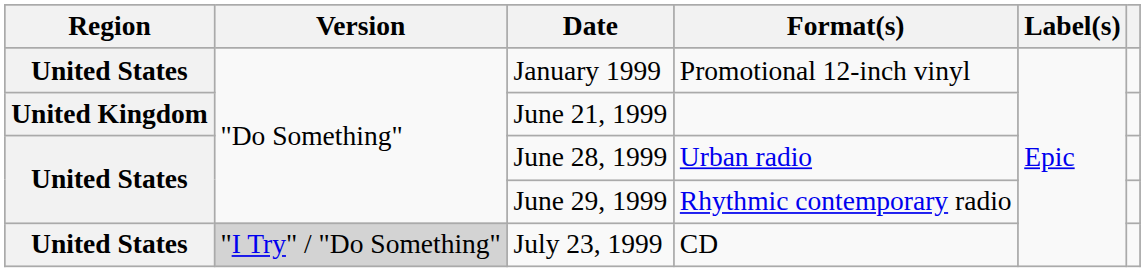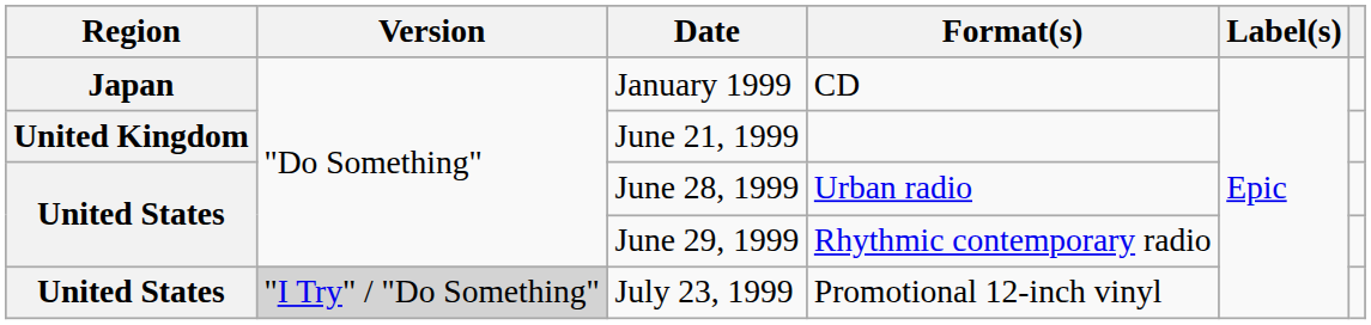January 1999 | Region: United States -> Japan
January 1999 | Format(s): Promotional 12-inch vinyl -> CD
July 23, 1999 | Format(s): CD -> Promotional 12-inch vinyl
